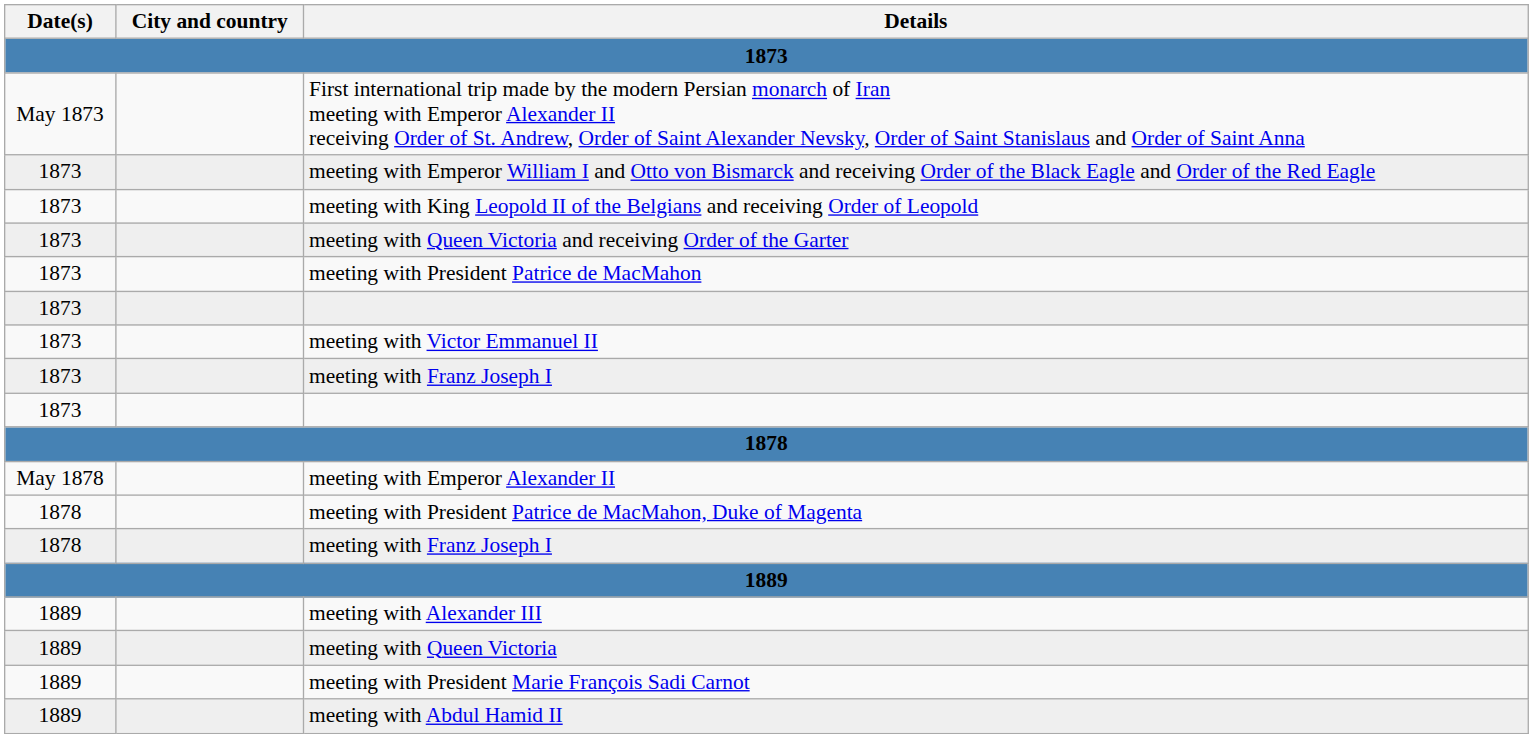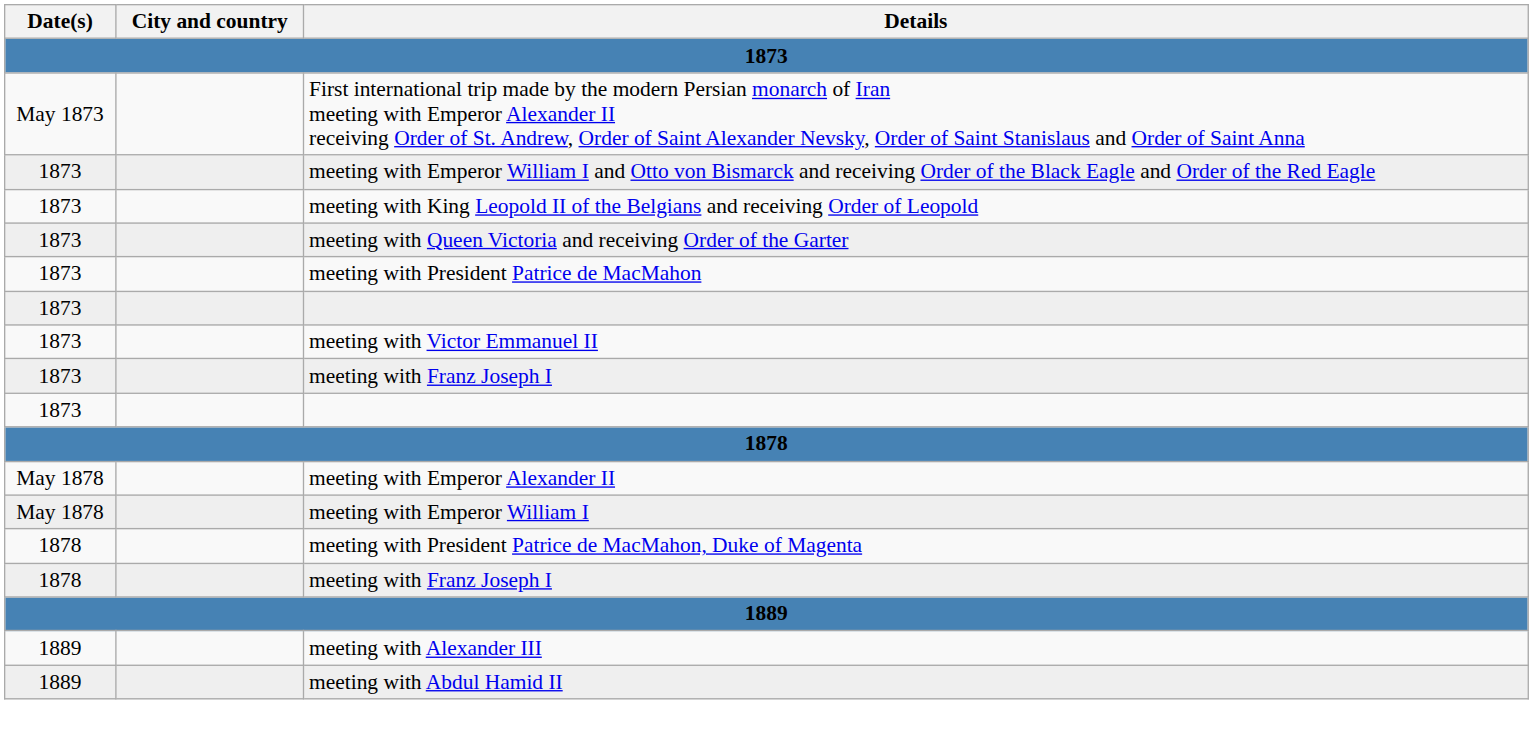+ row: May 1878 | meeting with Emperor William I
- row: 1889 | meeting with Queen Victoria
- row: 1889 | meeting with President Marie François Sadi Carnot
